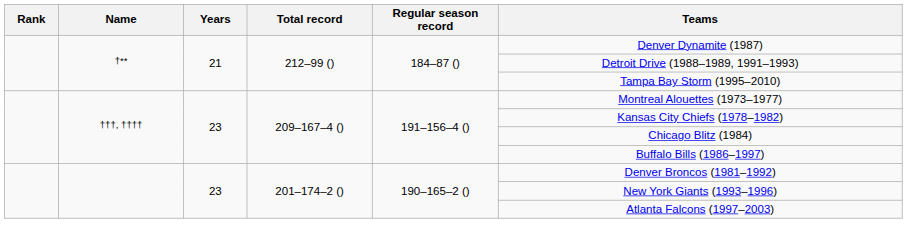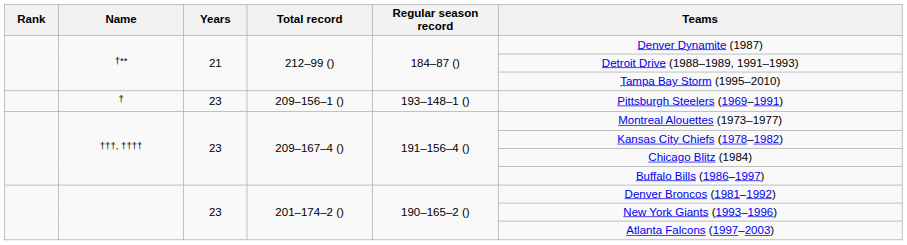+ row: † | 23 | 209–156–1 () | 193–148–1 () | Pittsburgh Steelers (1969–1991)
